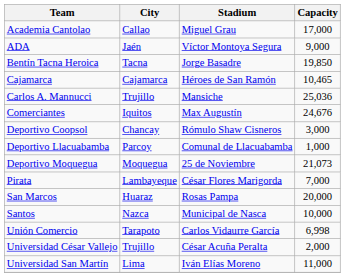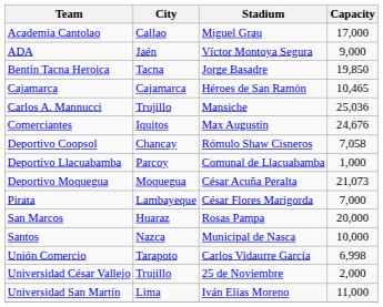Deportivo Coopsol | Capacity: 3,000 -> 7,058
Deportivo Moquegua | Stadium: 25 de Noviembre -> César Acuña Peralta
Universidad César Vallejo | Stadium: César Acuña Peralta -> 25 de Noviembre
